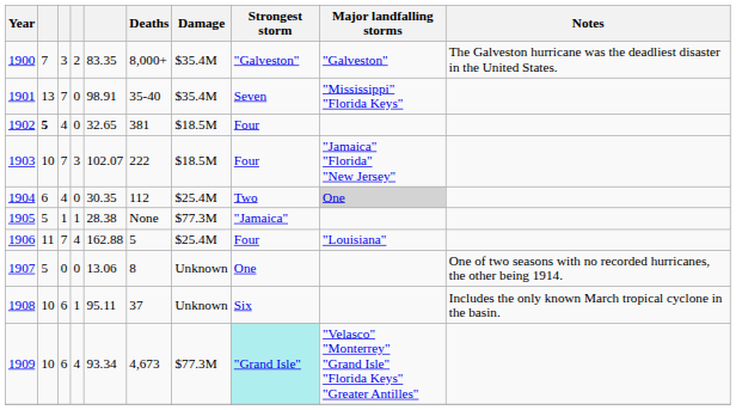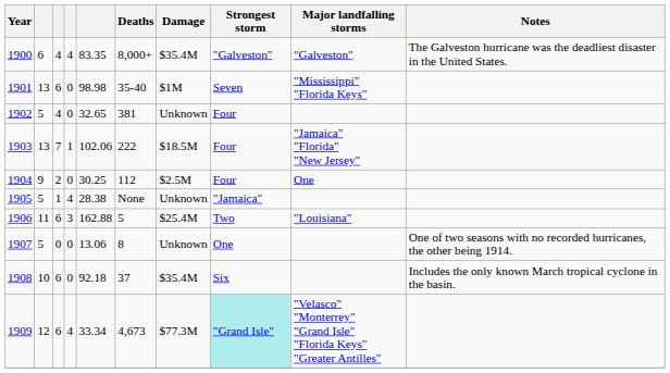1900 | column 2: 7 -> 6
1900 | column 3: 3 -> 4
1900 | column 4: 2 -> 4
1901 | column 3: 7 -> 6
1901 | column 5: 98.91 -> 98.98
1901 | Damage: $35.4M -> $1M
1902 | column 2: bold -> normal
1902 | Damage: $18.5M -> Unknown
1903 | column 2: 10 -> 13
1903 | column 4: 3 -> 1
1903 | column 5: 102.07 -> 102.06
1904 | column 2: 6 -> 9
1904 | column 3: 4 -> 2
1904 | column 5: 30.35 -> 30.25
1904 | Damage: $25.4M -> $2.5M
1904 | Strongest storm: Two -> Four
1904 | Major landfalling storms: lightgrey background -> no background
1905 | column 4: 1 -> 4
1905 | Damage: $77.3M -> Unknown
1906 | column 3: 7 -> 6
1906 | column 4: 4 -> 3
1906 | Strongest storm: Four -> Two
1908 | column 4: 1 -> 0
1908 | column 5: 95.11 -> 92.18
1908 | Damage: Unknown -> $35.4M
1909 | column 2: 10 -> 12
1909 | column 5: 93.34 -> 33.34
